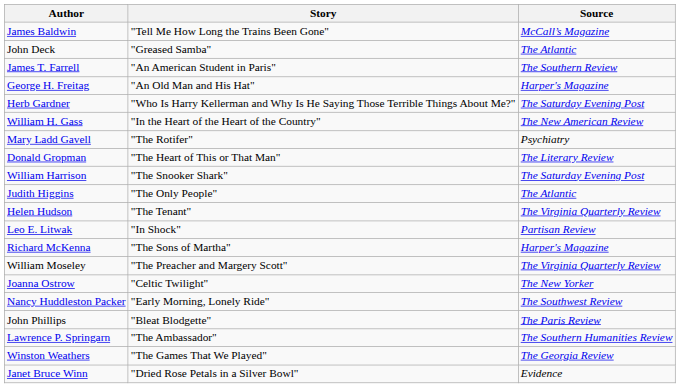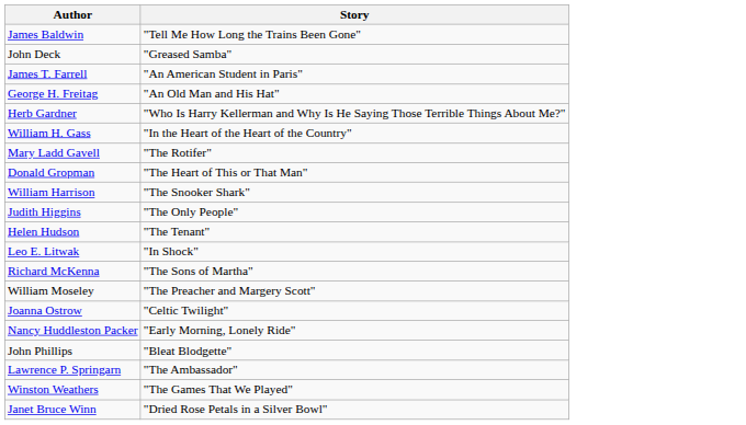- column: Source | McCall’s Magazine | The Atlantic | The Southern Review | Harper's Magazine | The Saturday Evening Post | The New American Review | Psychiatry | The Literary Review | The Saturday Evening Post | The Atlantic | The Virginia Quarterly Review | Partisan Review | Harper's Magazine | The Virginia Quarterly Review | The New Yorker | The Southwest Review | The Paris Review | The Southern Humanities Review | The Georgia Review | Evidence
